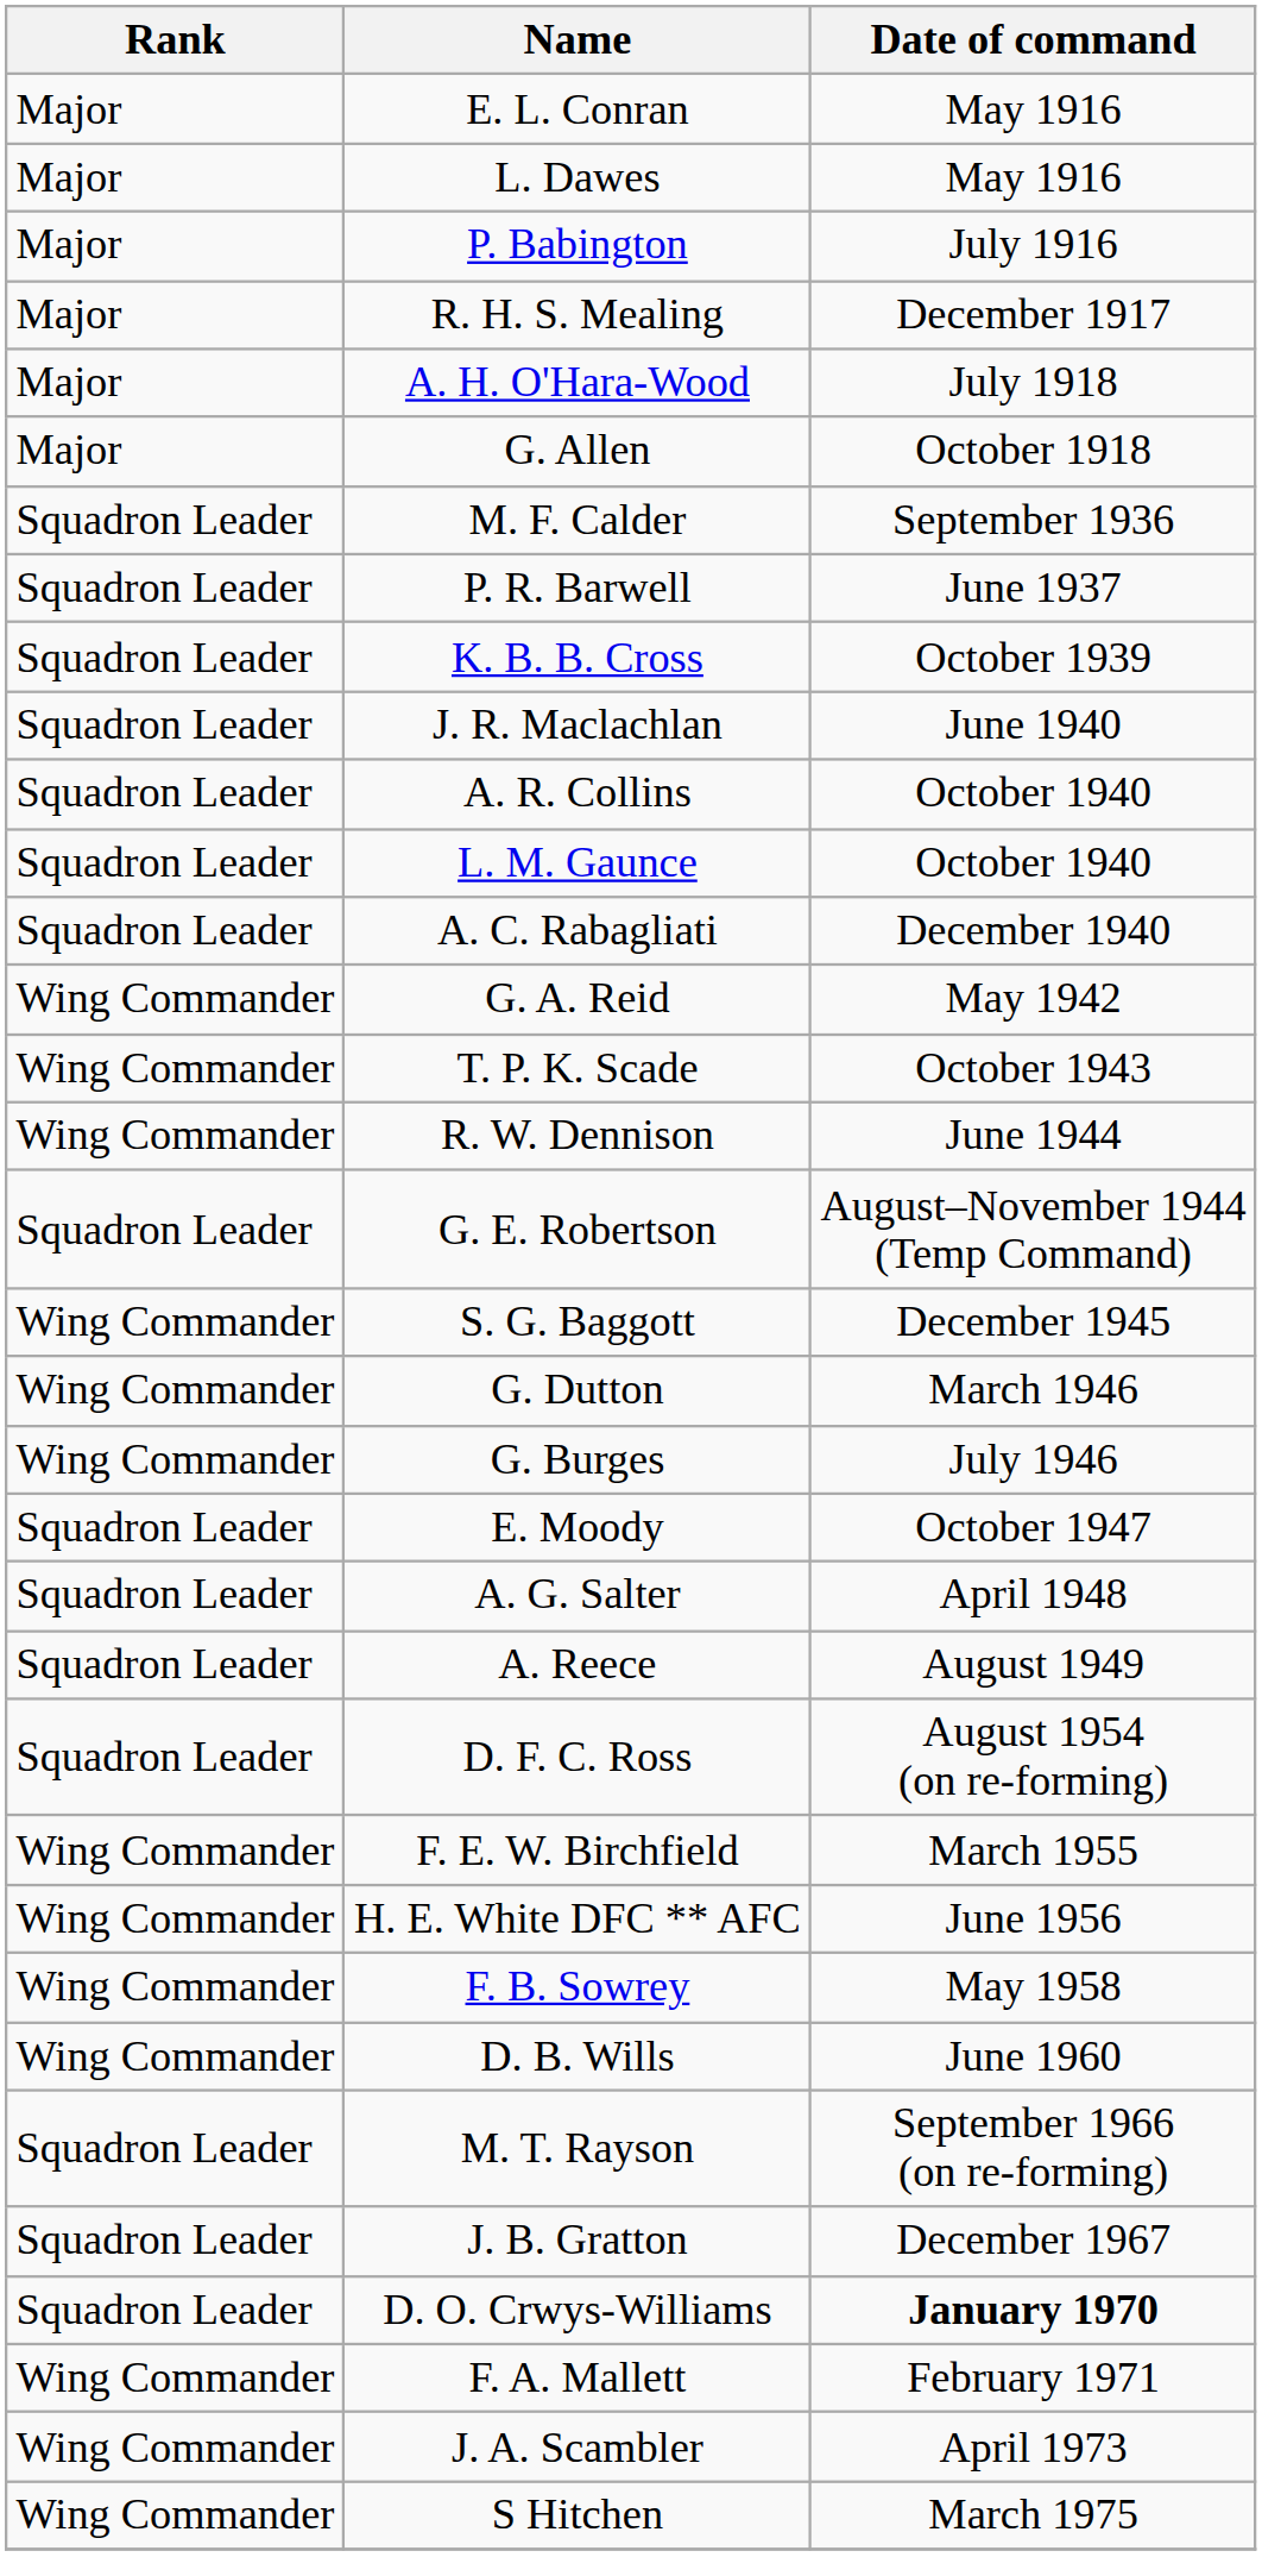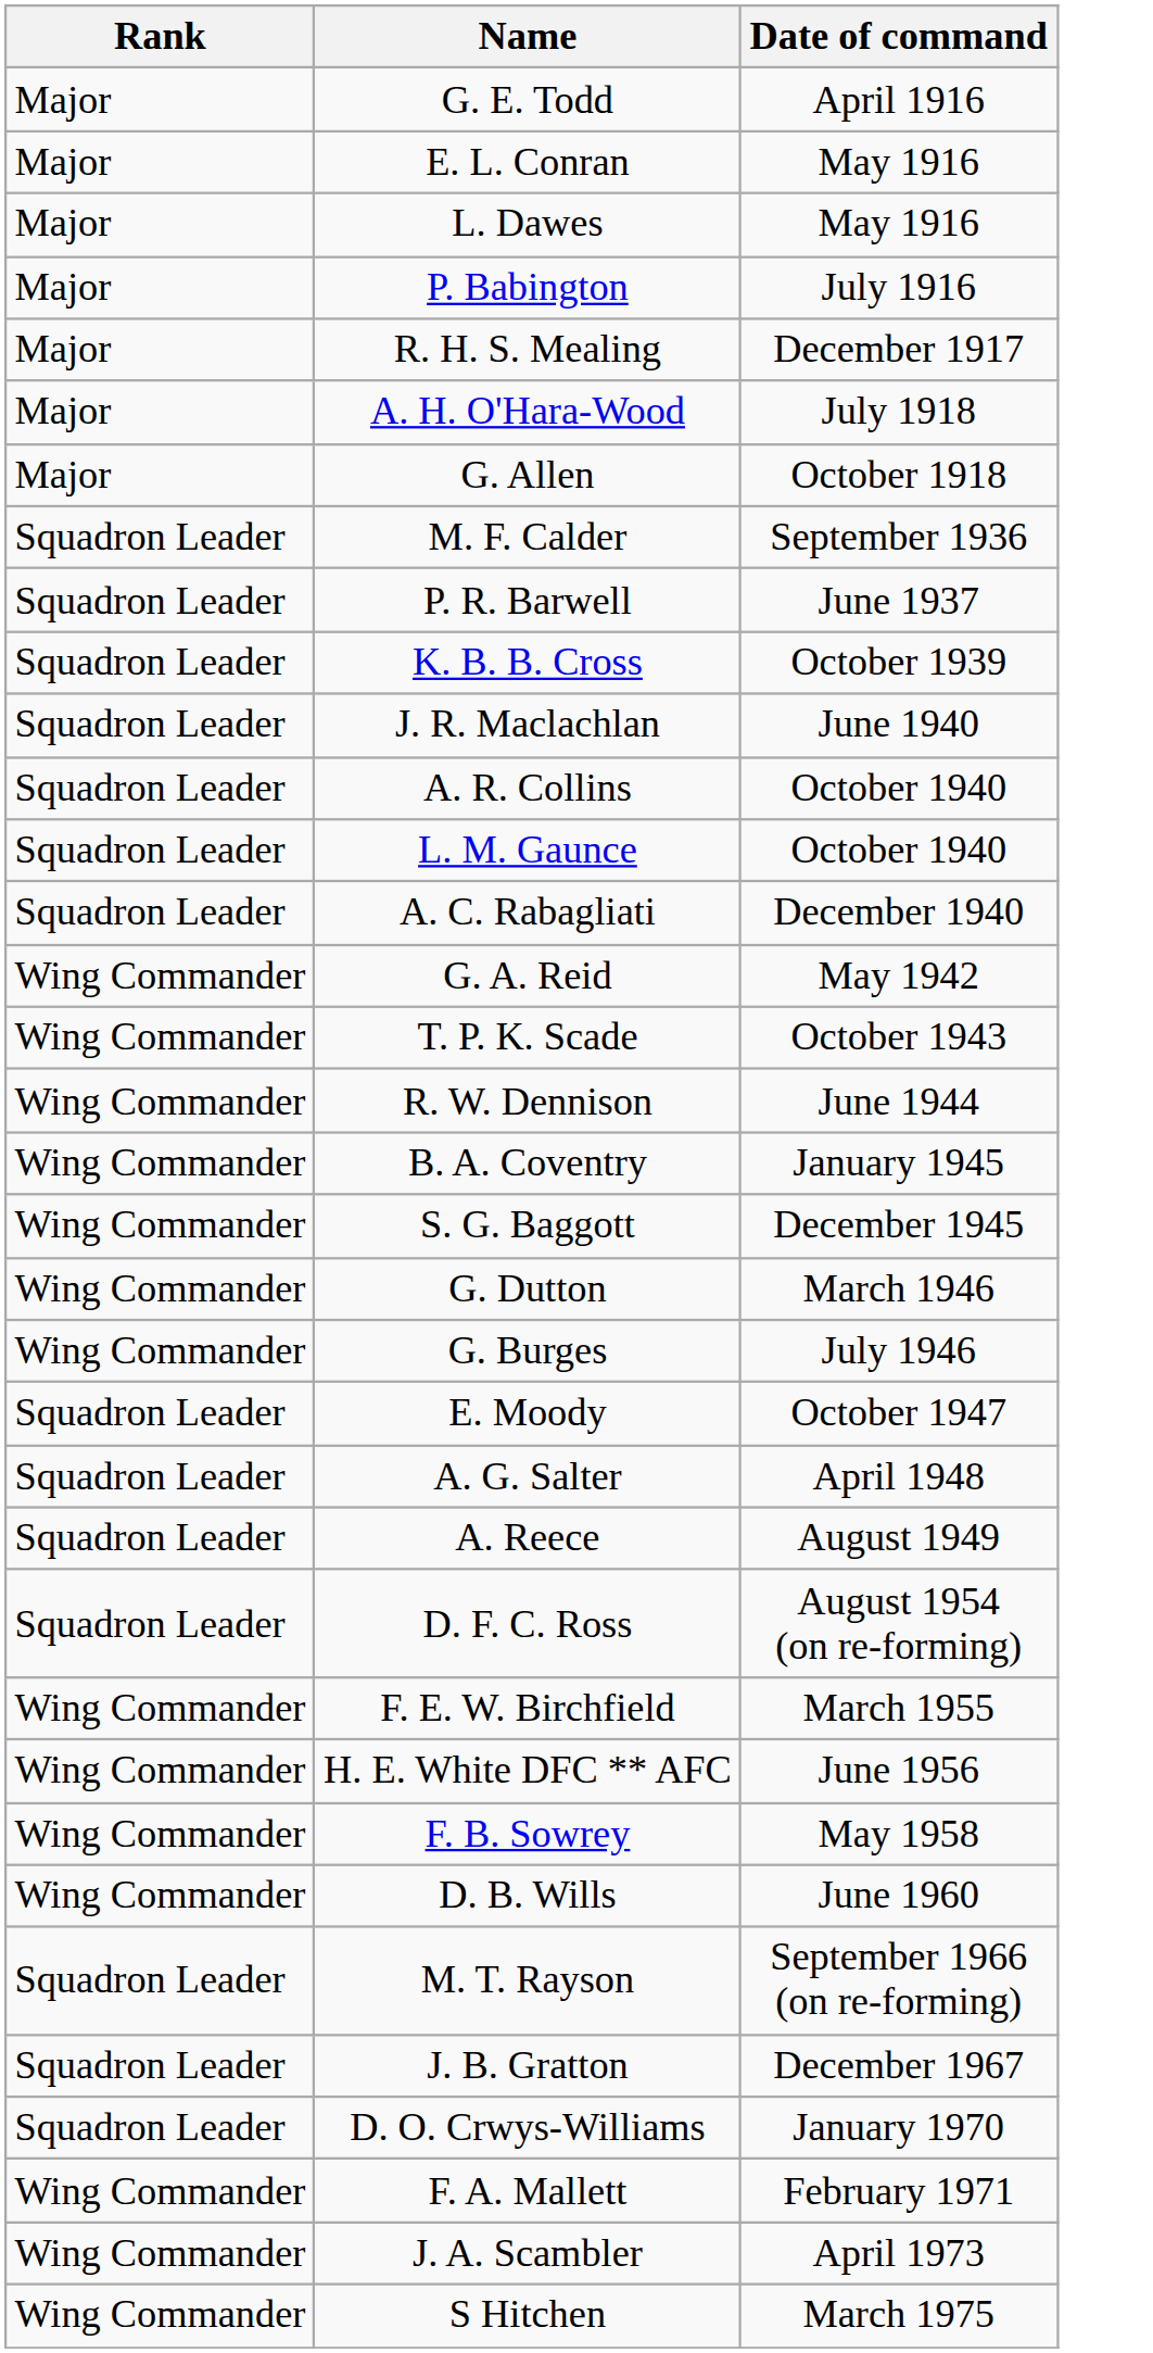+ row: Major | G. E. Todd | April 1916
- row: Squadron Leader | G. E. Robertson | August–November 1944 (Temp Command)
+ row: Wing Commander | B. A. Coventry | January 1945
D. O. Crwys-Williams | Date of command: bold -> normal
